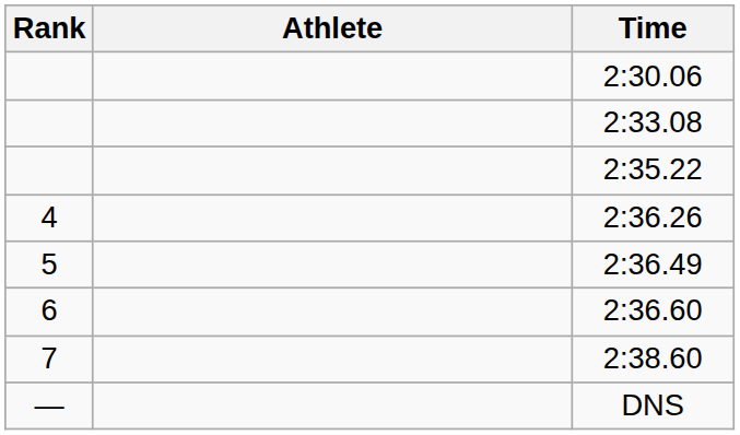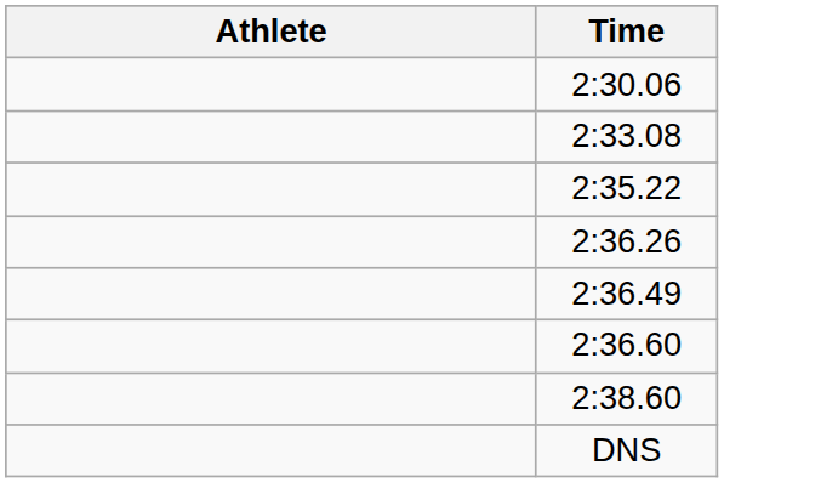- column: Rank | 4 | 5 | 6 | 7 | —
